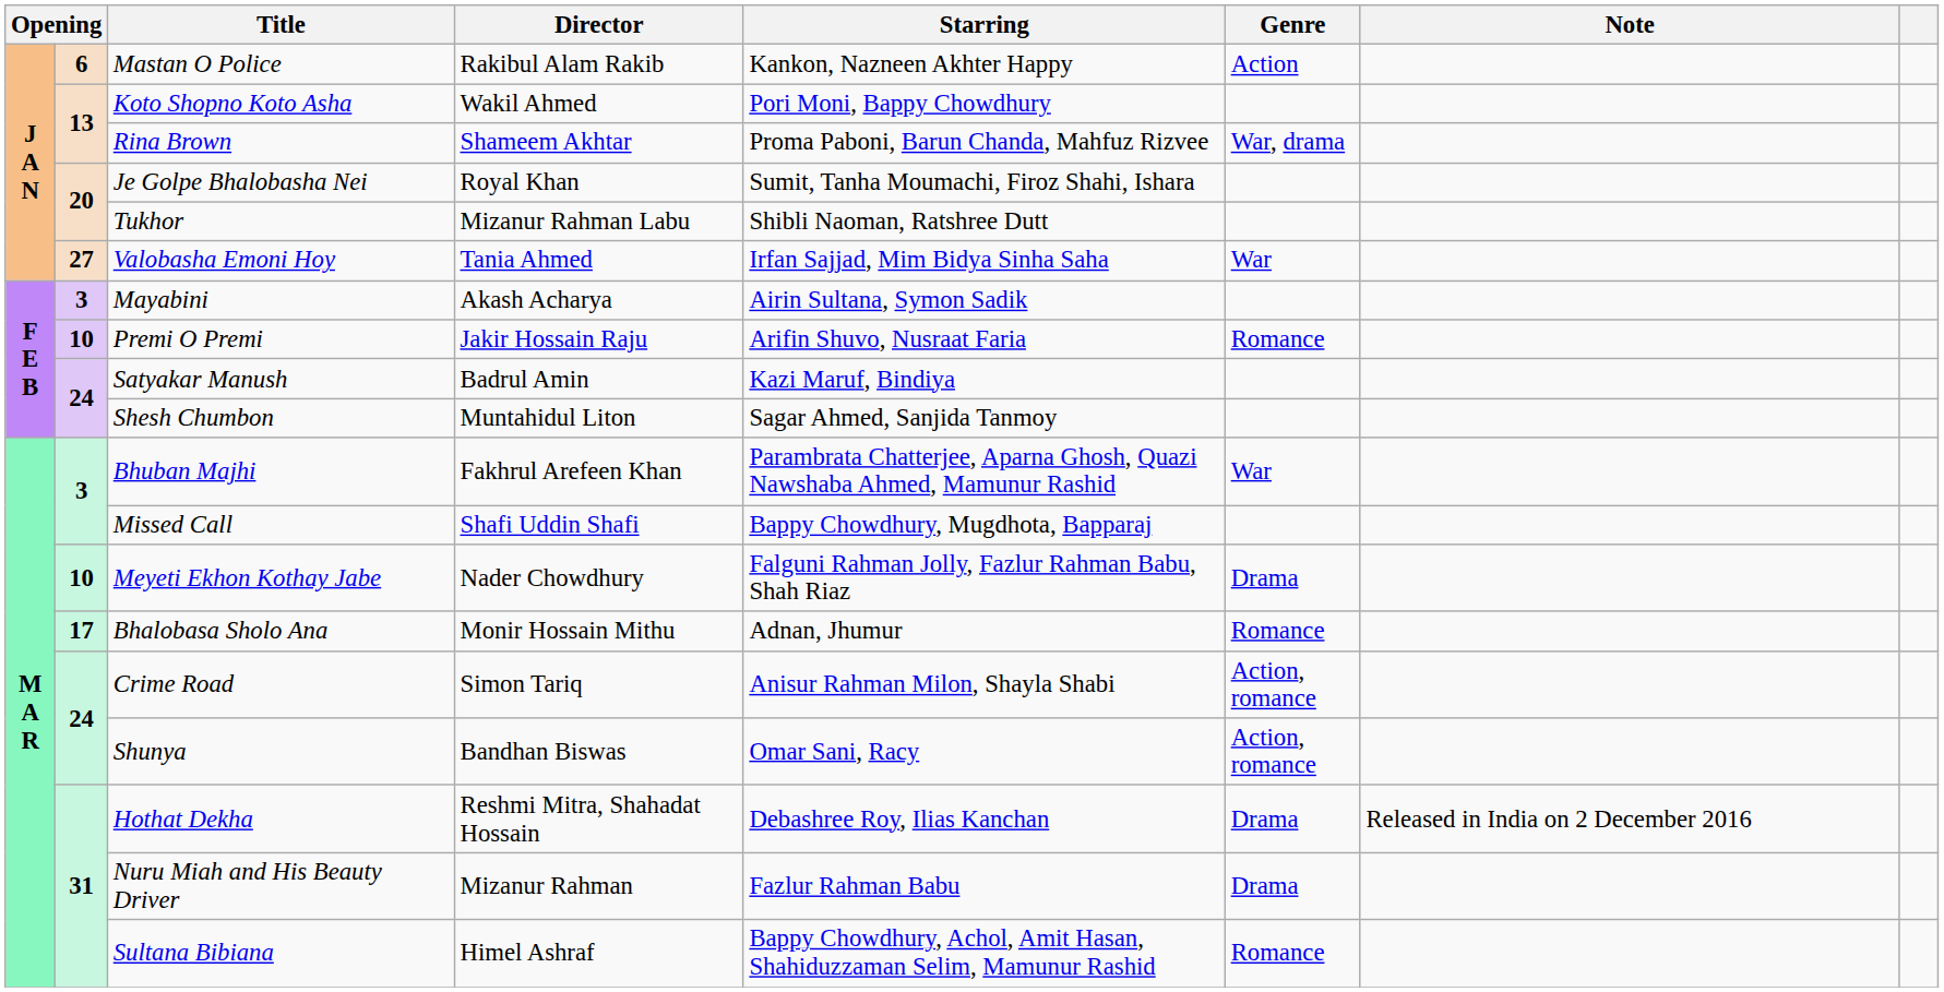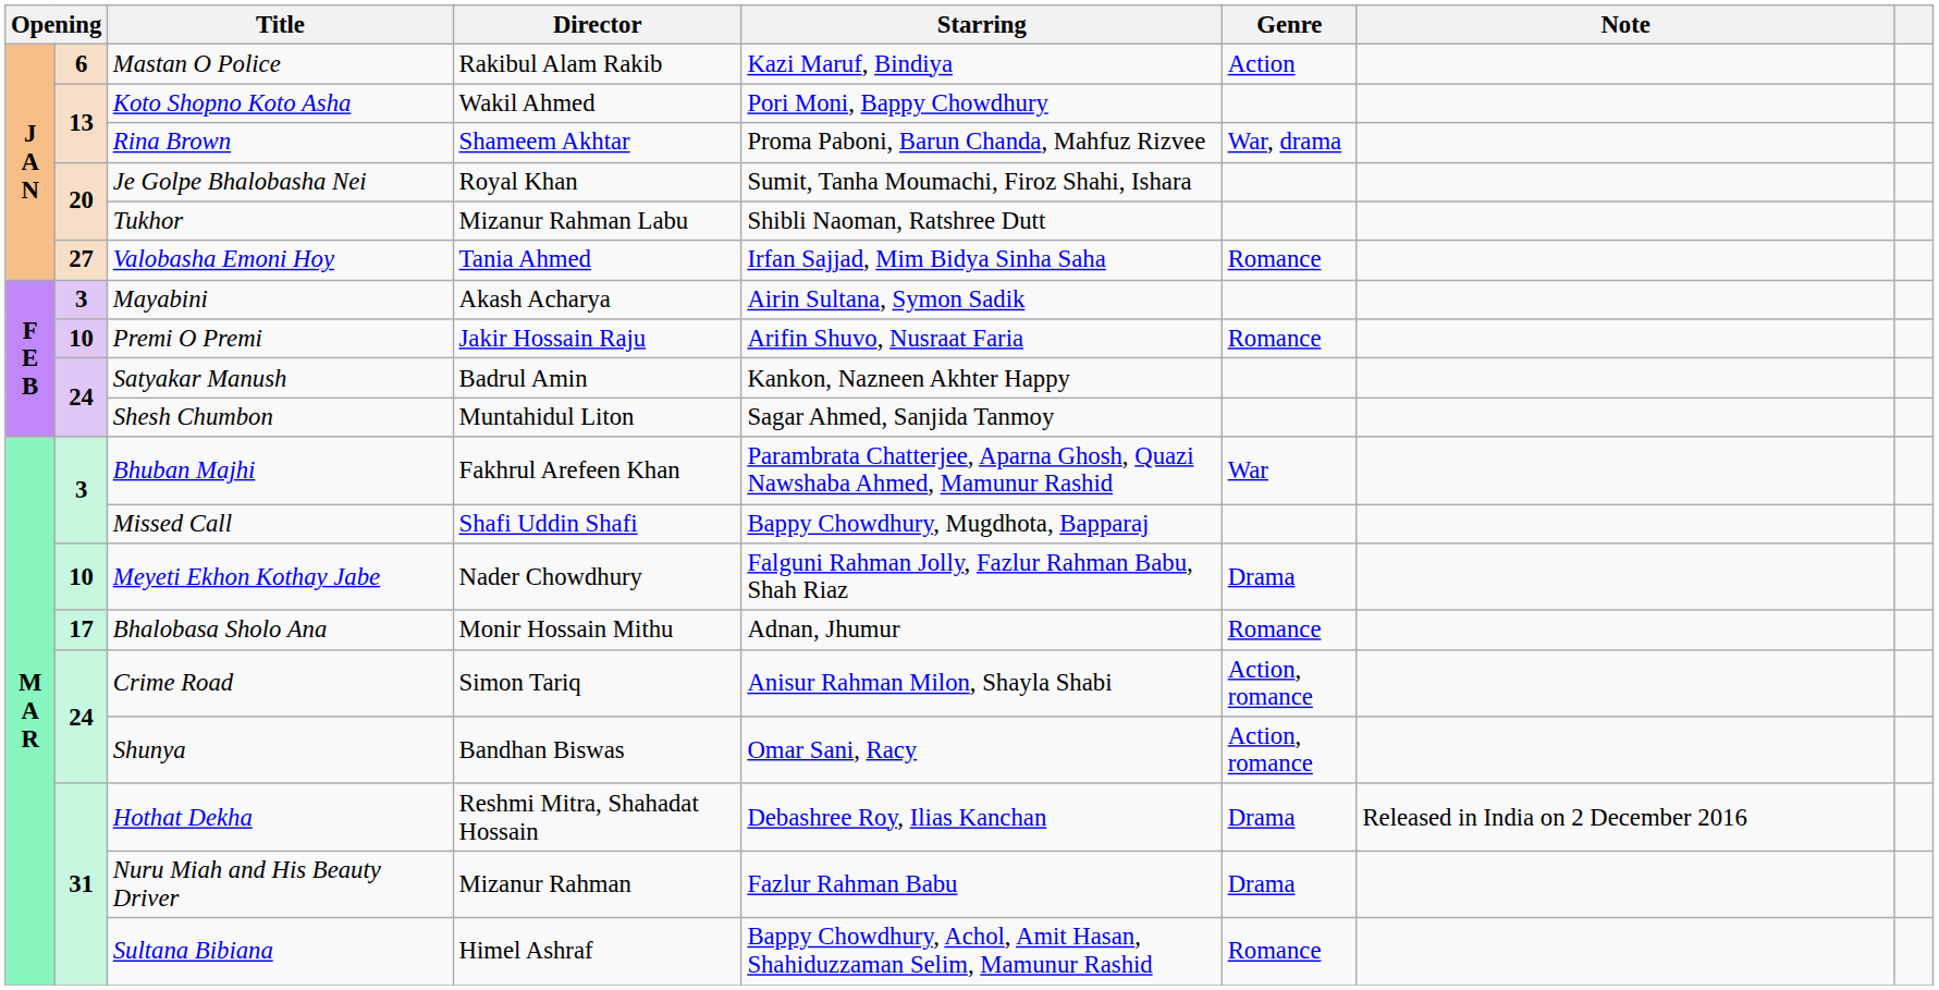Mastan O Police | Starring: Kankon, Nazneen Akhter Happy -> Kazi Maruf, Bindiya
Valobasha Emoni Hoy | Genre: War -> Romance
Satyakar Manush | Starring: Kazi Maruf, Bindiya -> Kankon, Nazneen Akhter Happy
